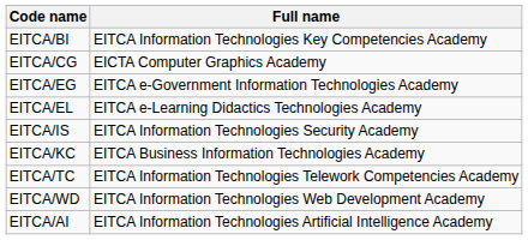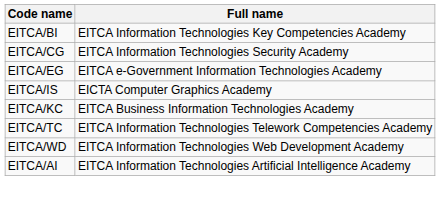EITCA/CG | Full name: EICTA Computer Graphics Academy -> EITCA Information Technologies Security Academy
- row: EITCA/EL | EITCA e-Learning Didactics Technologies Academy
EITCA/IS | Full name: EITCA Information Technologies Security Academy -> EICTA Computer Graphics Academy
